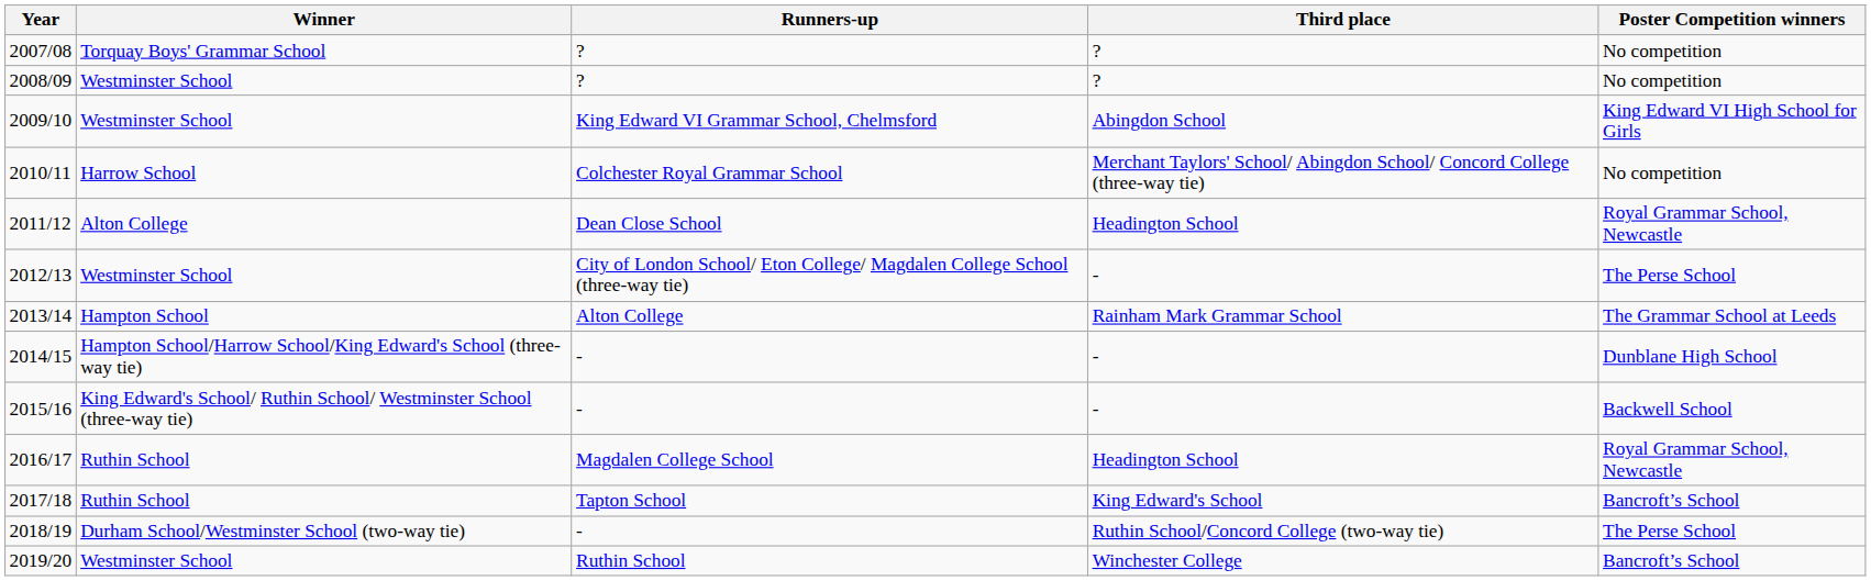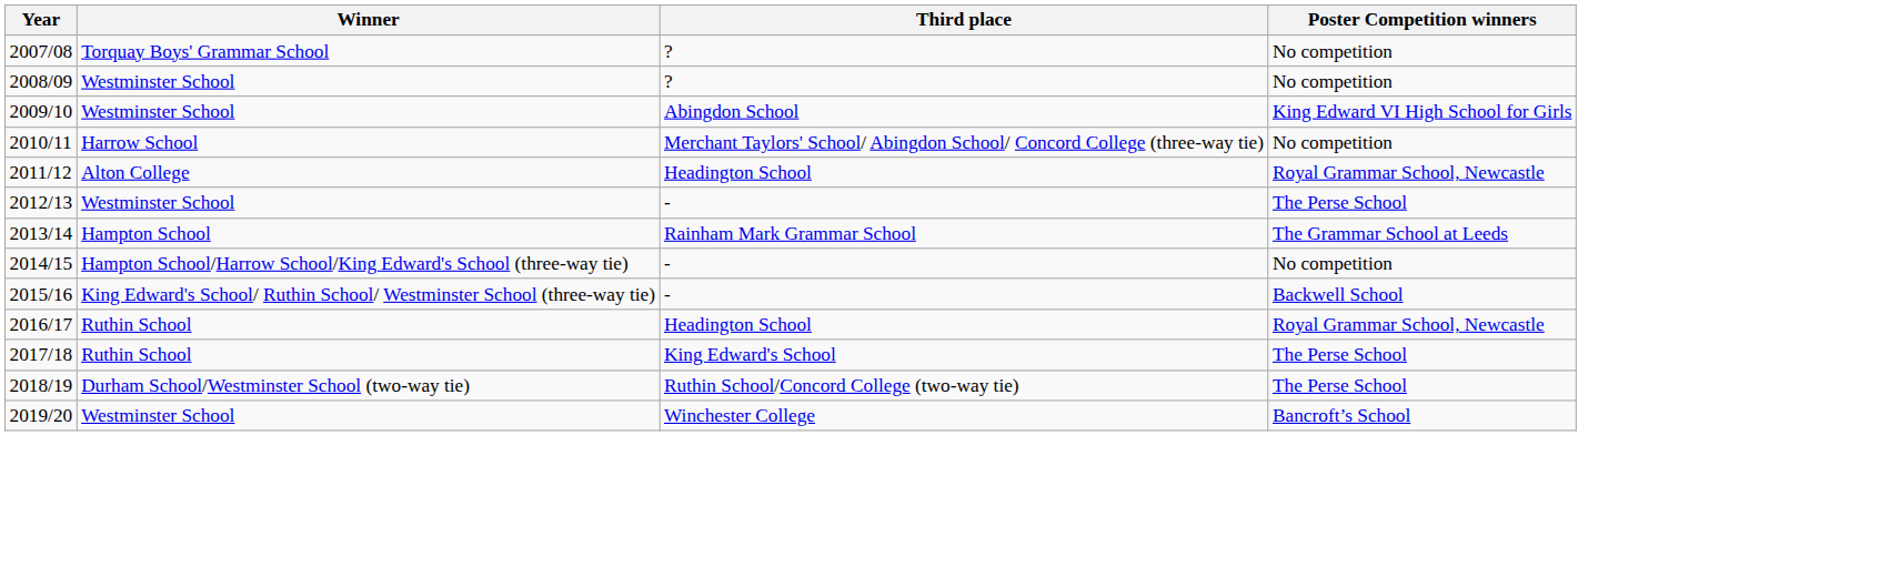- column: Runners-up | ? | ? | King Edward VI Grammar School, Chelmsford | Colchester Royal Grammar School | Dean Close School | City of London School/ Eton College/ Magdalen College School (three-way tie) | Alton College | - | - | Magdalen College School | Tapton School | - | Ruthin School
2014/15 | Poster Competition winners: Dunblane High School -> No competition
2017/18 | Poster Competition winners: Bancroft’s School -> The Perse School
